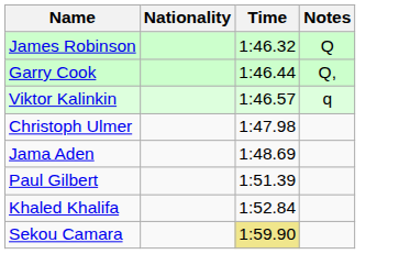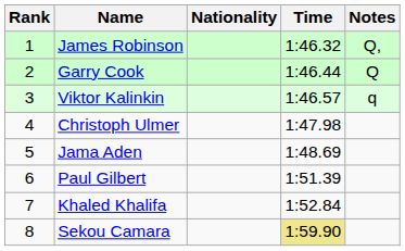+ column: Rank | 1 | 2 | 3 | 4 | 5 | 6 | 7 | 8
James Robinson | Notes: Q -> Q,
Garry Cook | Notes: Q, -> Q
